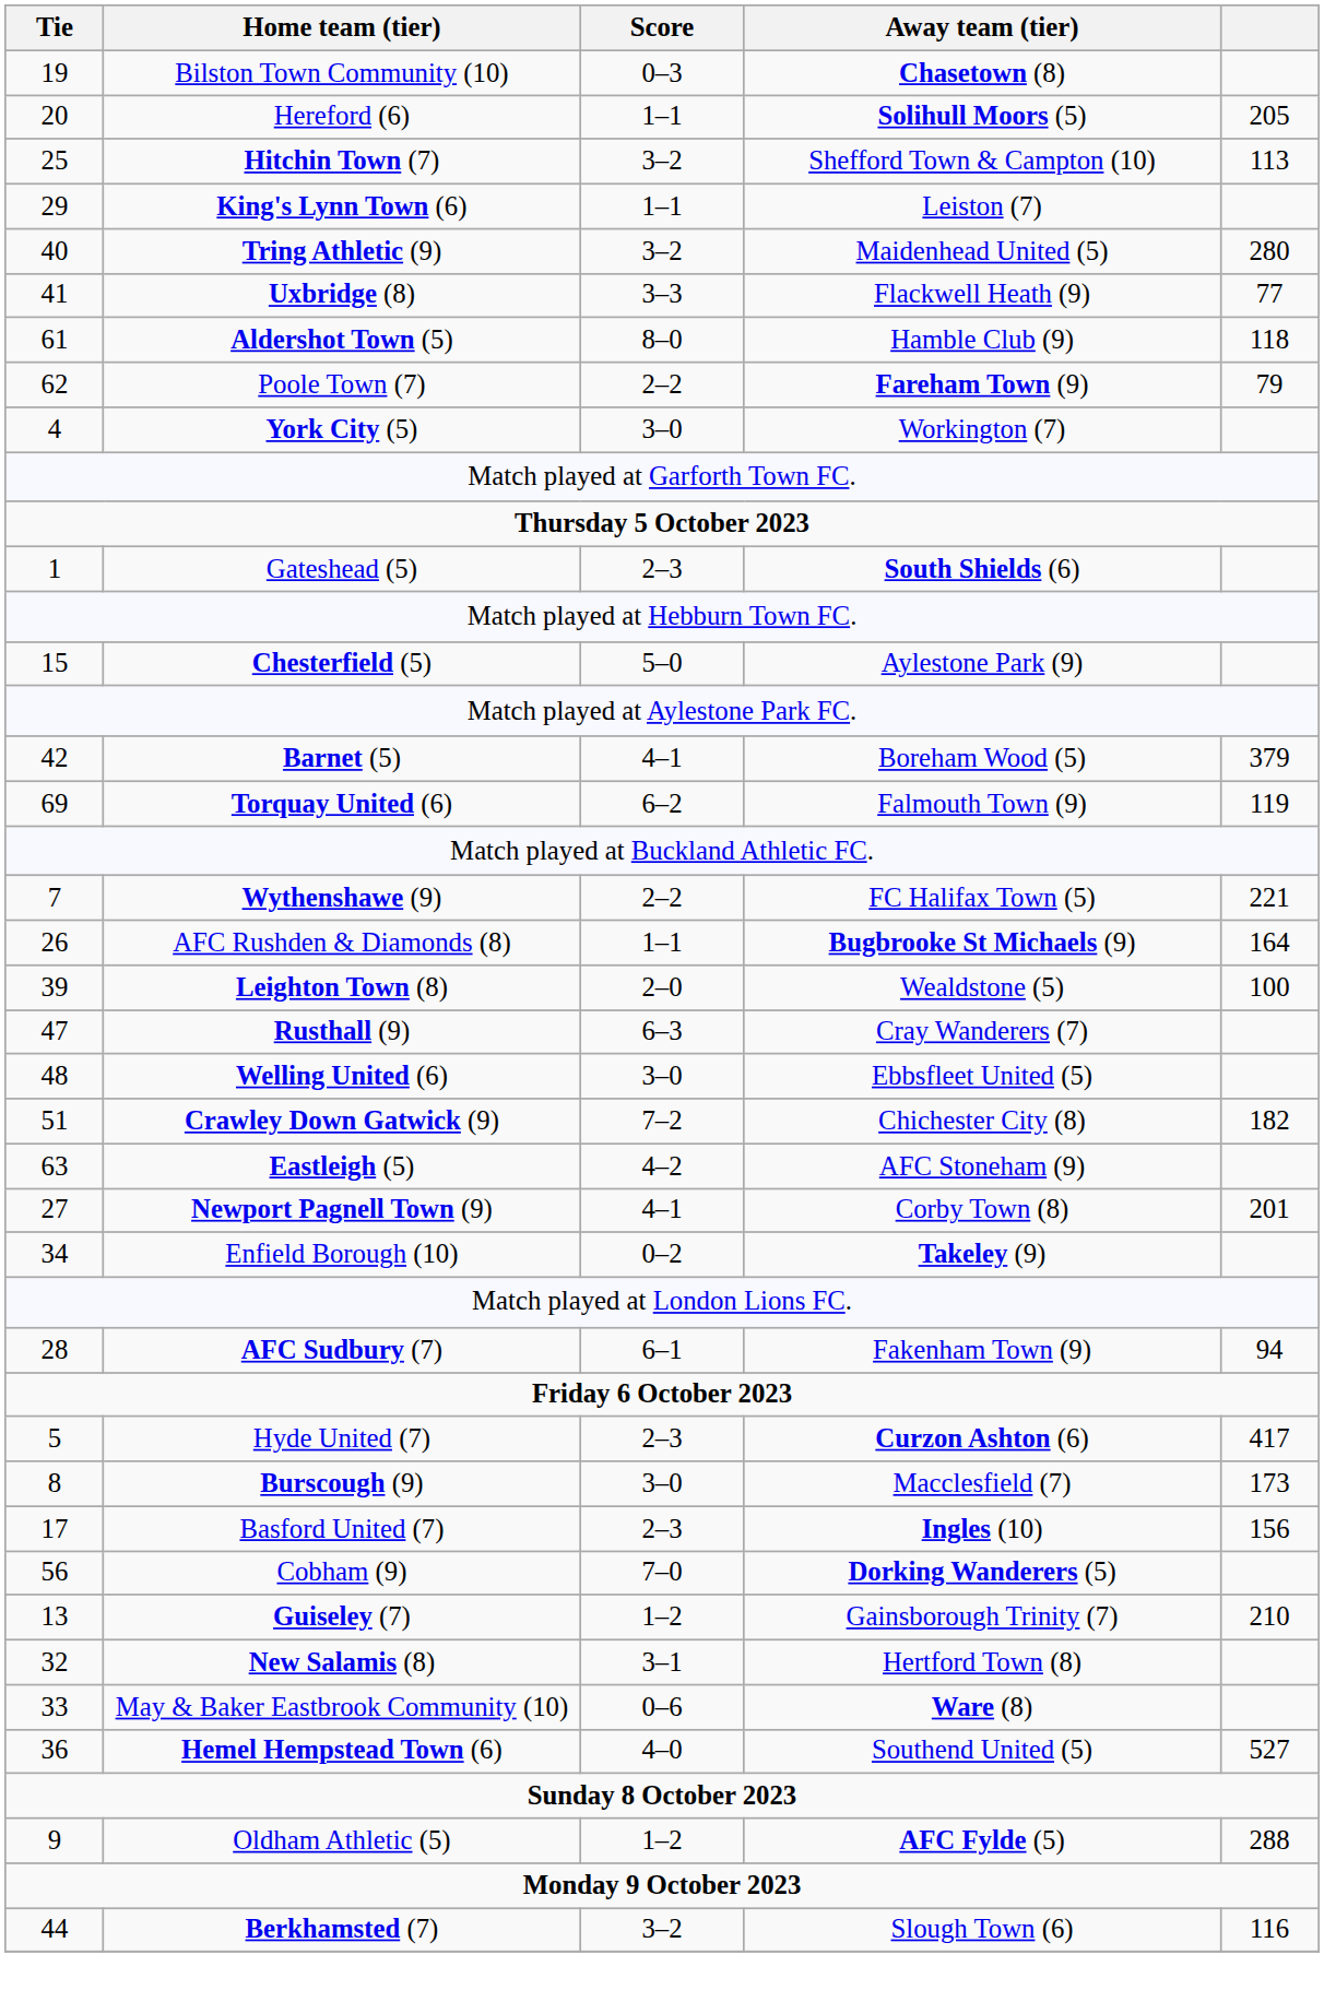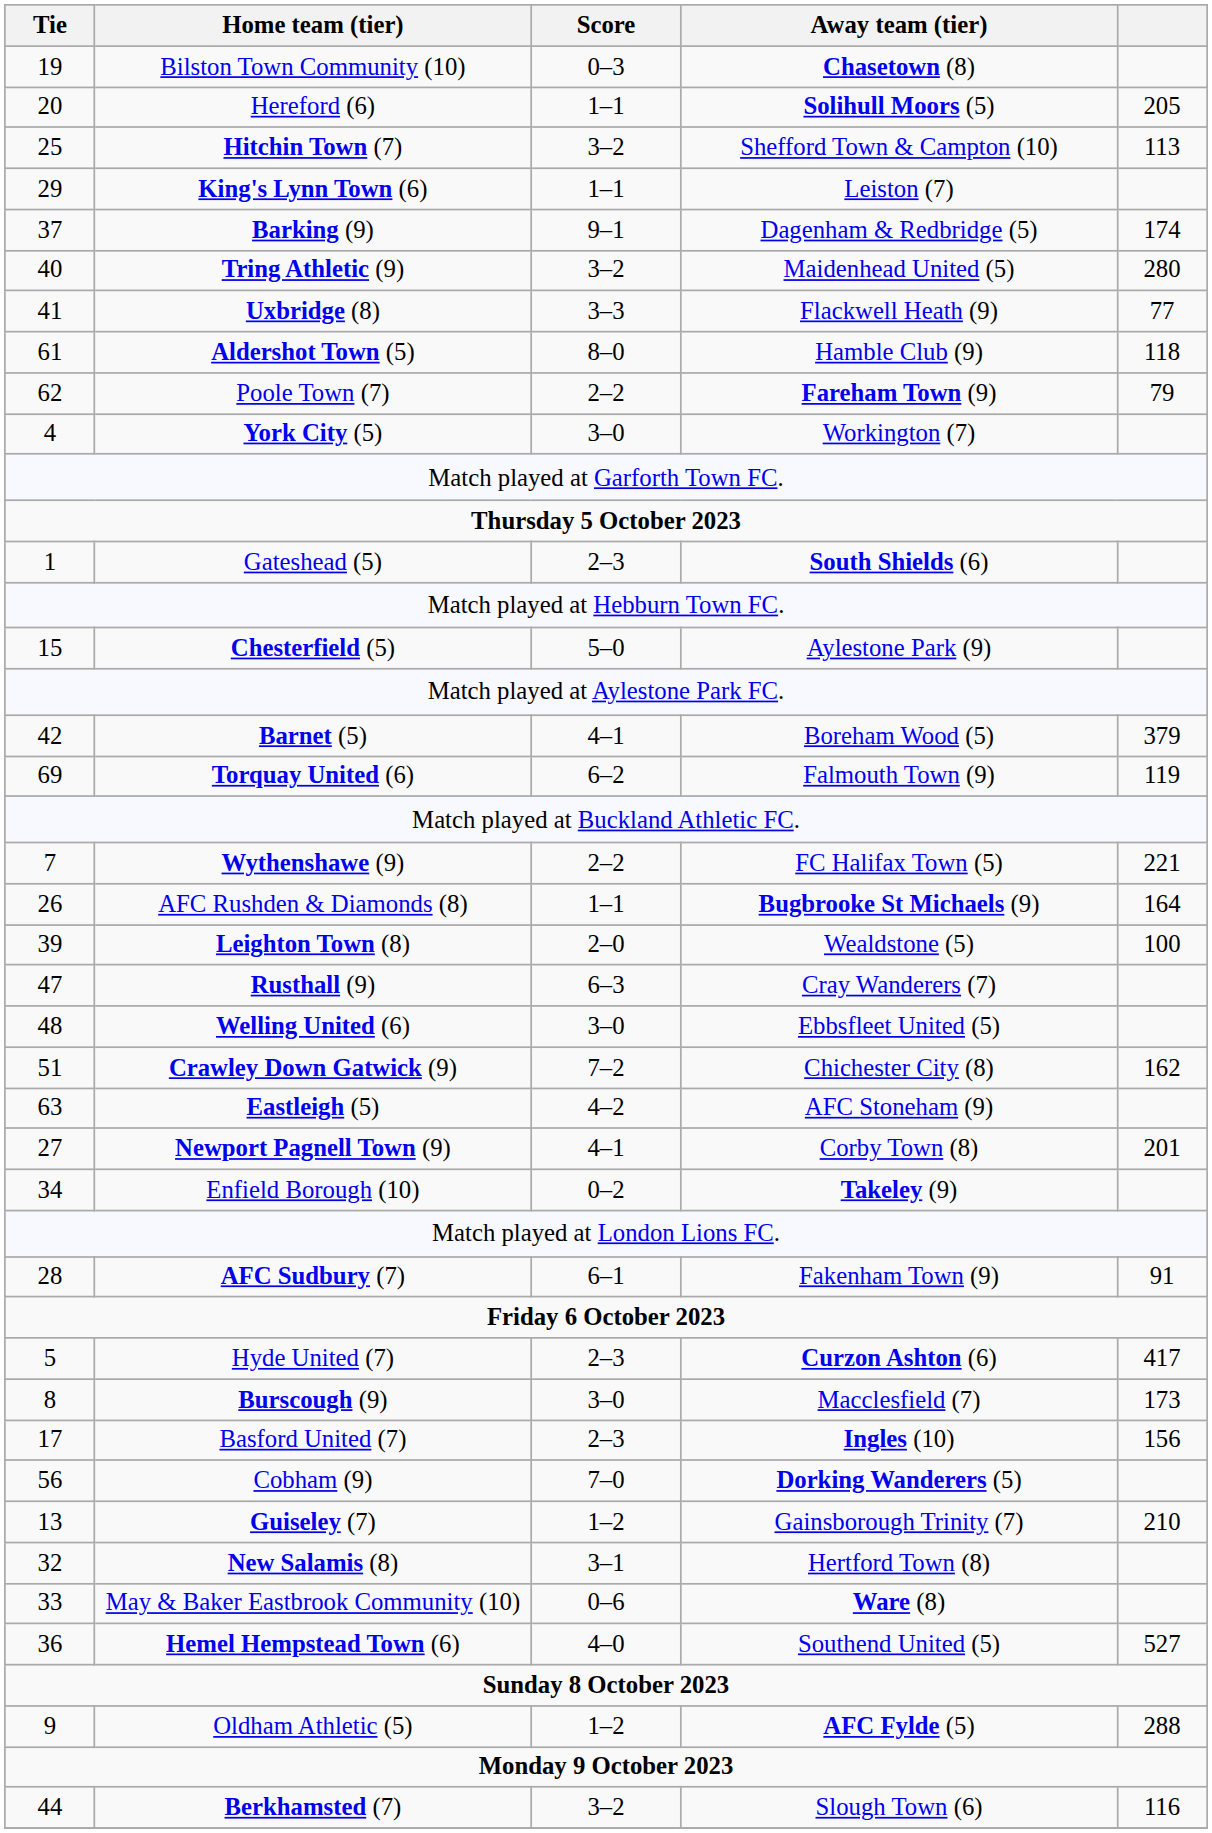+ row: 37 | Barking (9) | 9–1 | Dagenham & Redbridge (5) | 174
Crawley Down Gatwick (9) | column 5: 182 -> 162
AFC Sudbury (7) | column 5: 94 -> 91
